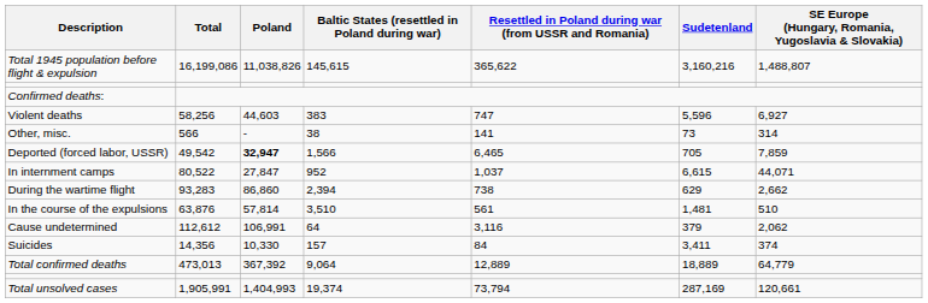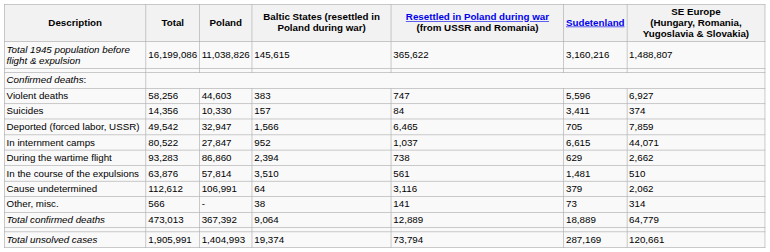rows swapped: Suicides <-> Other, misc.
Deported (forced labor, USSR) | Poland: bold -> normal
